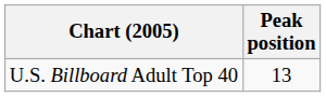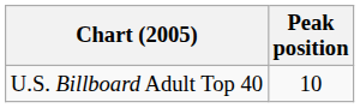U.S. Billboard Adult Top 40 | Peak position: 13 -> 10
